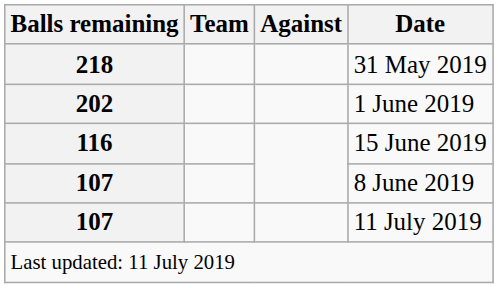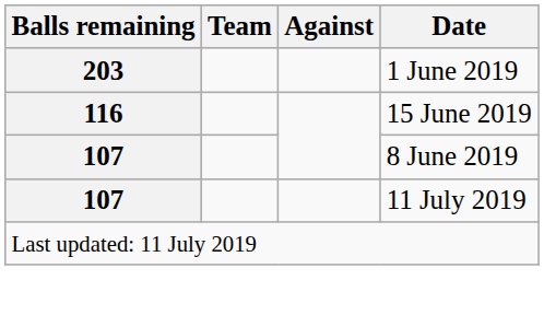- row: 218 | 31 May 2019
1 June 2019 | Balls remaining: 202 -> 203
